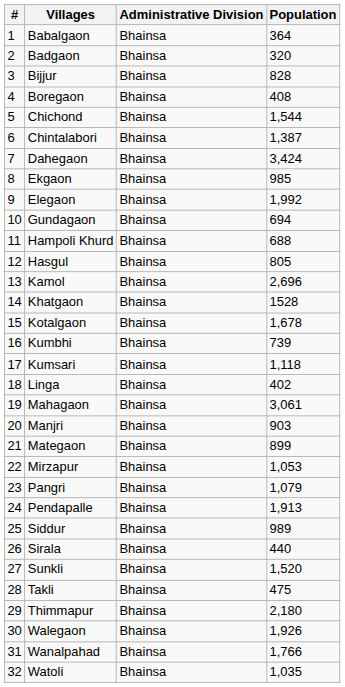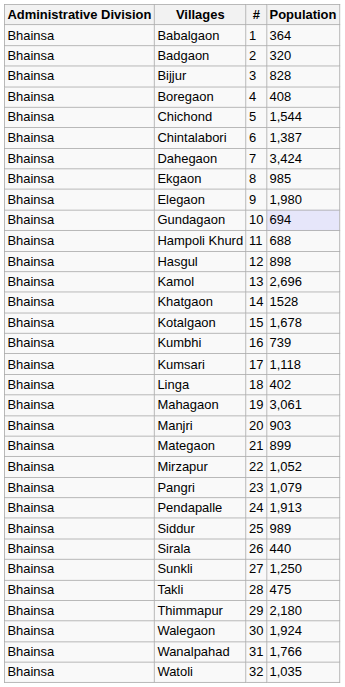columns swapped: # <-> Administrative Division
Elegaon | Population: 1,992 -> 1,980
Gundagaon | Population: no background -> lavender background
Hasgul | Population: 805 -> 898
Mirzapur | Population: 1,053 -> 1,052
Sunkli | Population: 1,520 -> 1,250
Walegaon | Population: 1,926 -> 1,924
